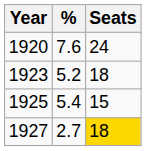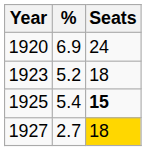1920 | %: 7.6 -> 6.9
1925 | Seats: normal -> bold
